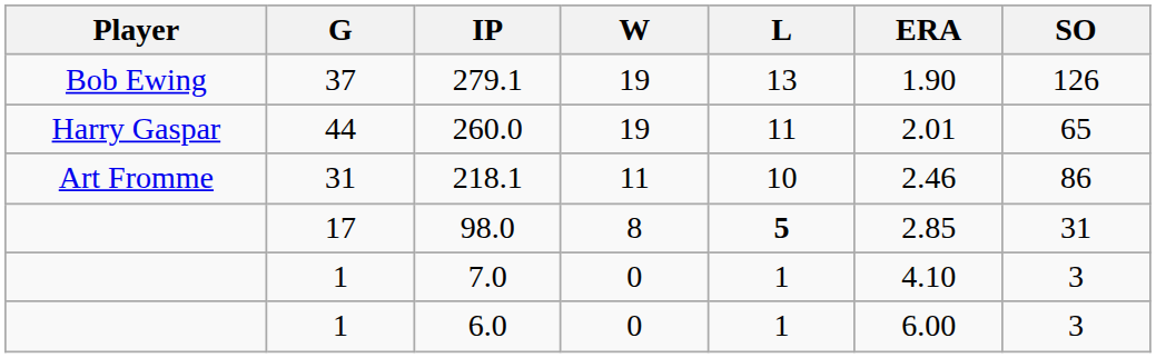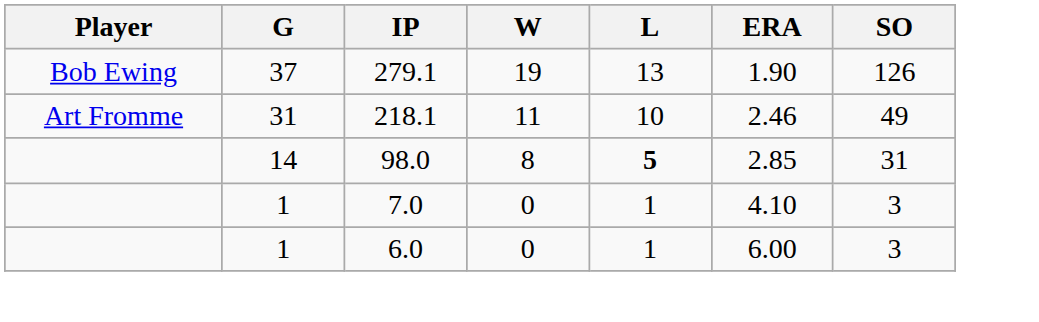- row: Harry Gaspar | 44 | 260.0 | 19 | 11 | 2.01 | 65
218.1 | SO: 86 -> 49
98.0 | G: 17 -> 14
